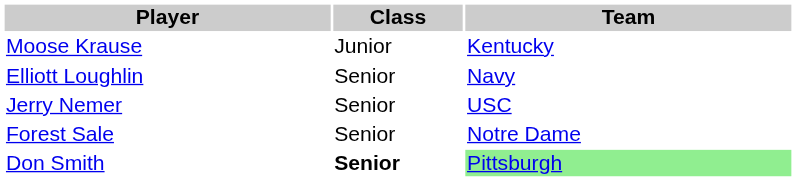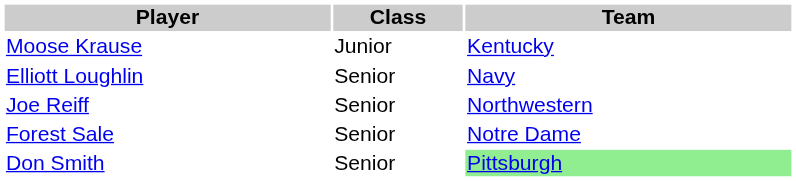- row: Jerry Nemer | Senior | USC
+ row: Joe Reiff | Senior | Northwestern
Don Smith | Class: bold -> normal
